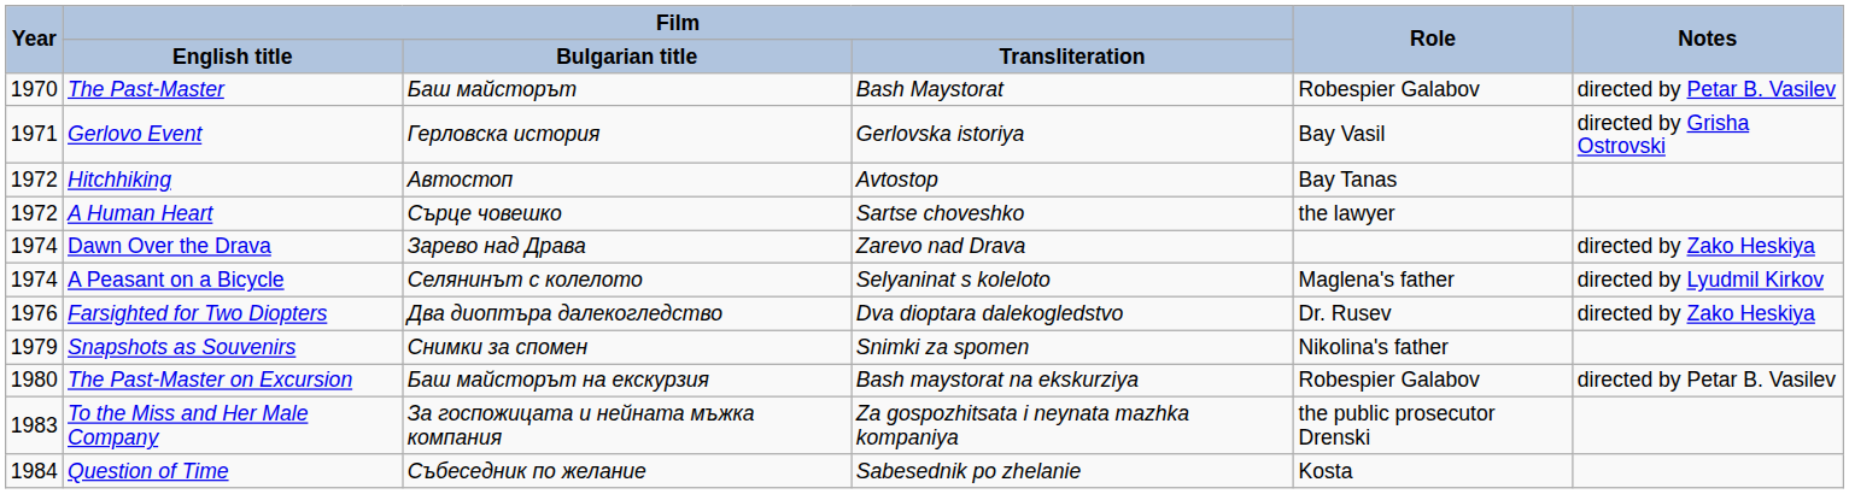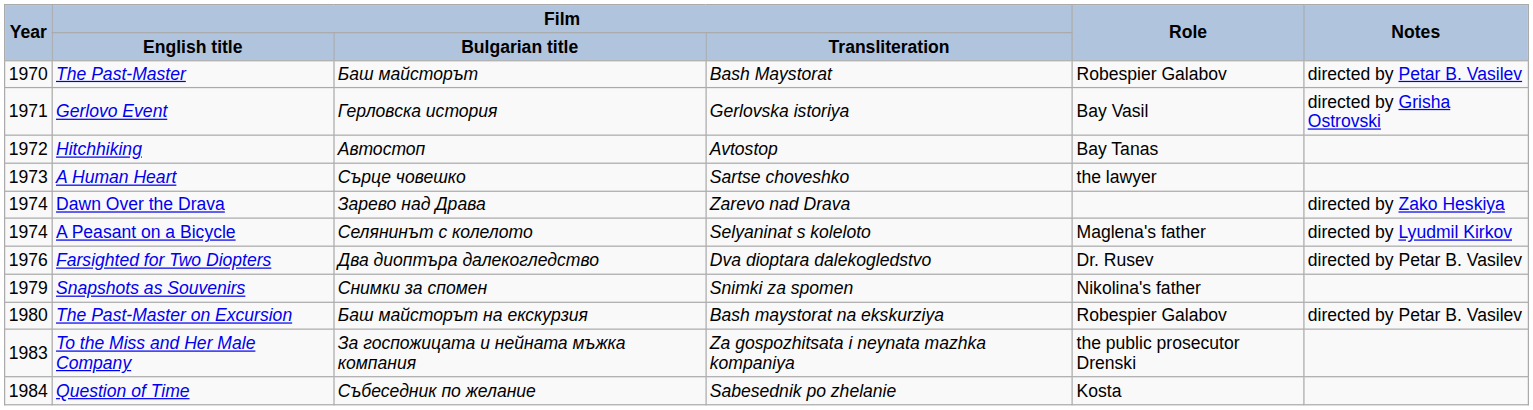A Human Heart | Year: 1972 -> 1973
Farsighted for Two Diopters | Notes: directed by Zako Heskiya -> directed by Petar B. Vasilev
